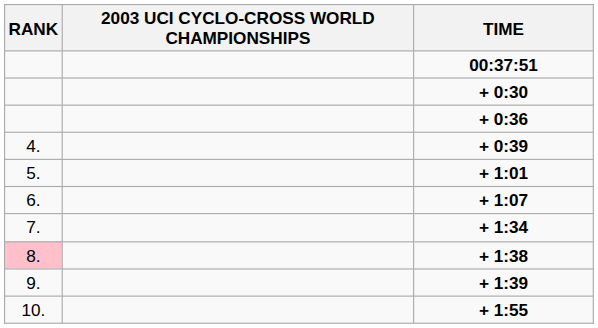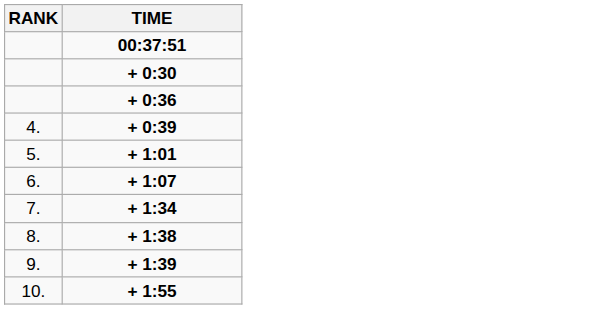- column: 2003 UCI CYCLO-CROSS WORLD CHAMPIONSHIPS
+ 1:38 | RANK: pink background -> no background
